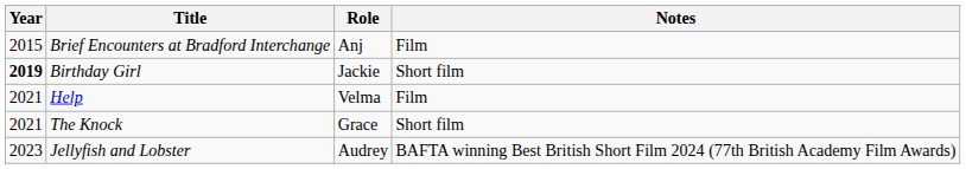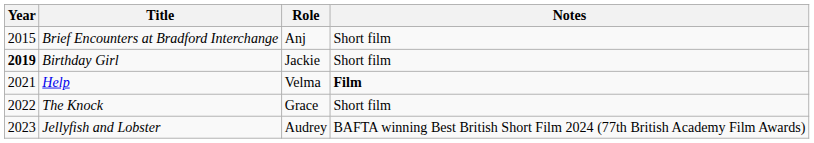Brief Encounters at Bradford Interchange | Notes: Film -> Short film
Help | Notes: normal -> bold
The Knock | Year: 2021 -> 2022
